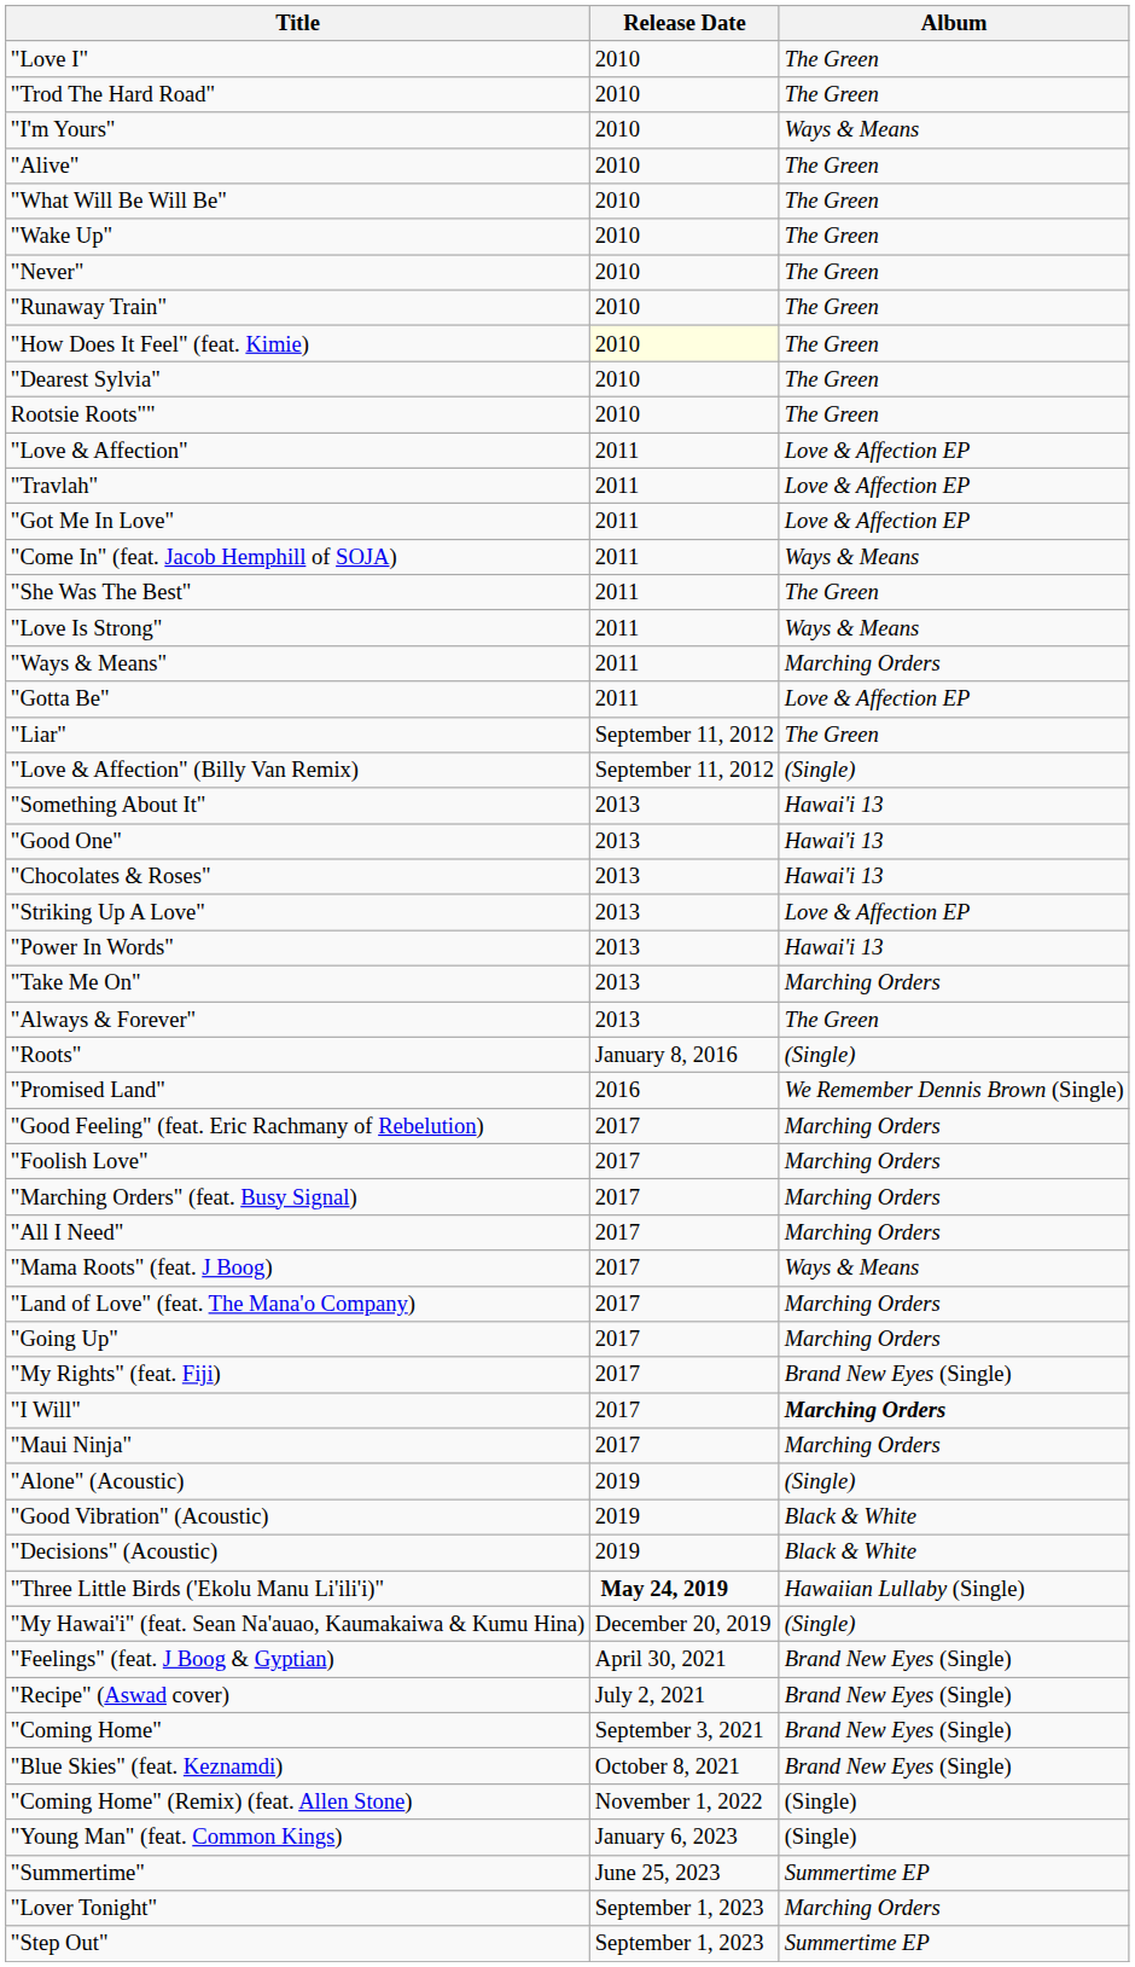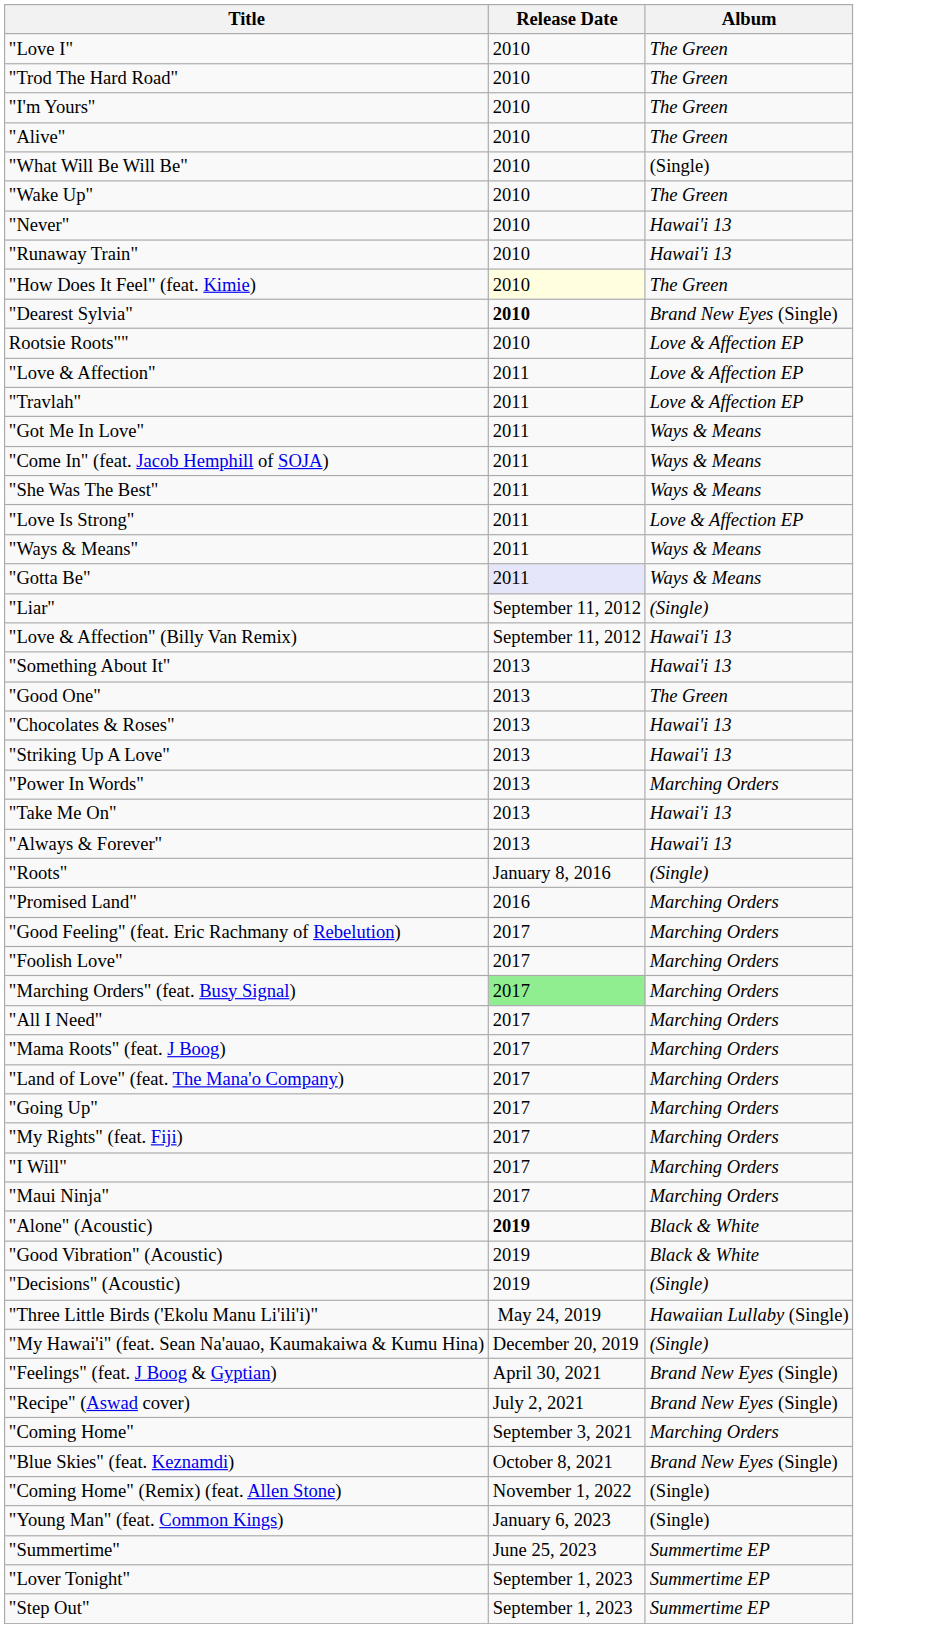"I'm Yours" | Album: Ways & Means -> The Green
"What Will Be Will Be" | Album: The Green -> (Single)
"Never" | Album: The Green -> Hawai'i 13
"Runaway Train" | Album: The Green -> Hawai'i 13
"Dearest Sylvia" | Release Date: normal -> bold
"Dearest Sylvia" | Album: The Green -> Brand New Eyes (Single)
Rootsie Roots"" | Album: The Green -> Love & Affection EP
"Got Me In Love" | Album: Love & Affection EP -> Ways & Means
"She Was The Best" | Album: The Green -> Ways & Means
"Love Is Strong" | Album: Ways & Means -> Love & Affection EP
"Ways & Means" | Album: Marching Orders -> Ways & Means
"Gotta Be" | Release Date: no background -> lavender background
"Gotta Be" | Album: Love & Affection EP -> Ways & Means
"Liar" | Album: The Green -> (Single)
"Love & Affection" (Billy Van Remix) | Album: (Single) -> Hawai'i 13
"Good One" | Album: Hawai'i 13 -> The Green
"Striking Up A Love" | Album: Love & Affection EP -> Hawai'i 13
"Power In Words" | Album: Hawai'i 13 -> Marching Orders
"Take Me On" | Album: Marching Orders -> Hawai'i 13
"Always & Forever" | Album: The Green -> Hawai'i 13
"Promised Land" | Album: We Remember Dennis Brown (Single) -> Marching Orders
"Marching Orders" (feat. Busy Signal) | Release Date: no background -> lightgreen background
"Mama Roots" (feat. J Boog) | Album: Ways & Means -> Marching Orders
"My Rights" (feat. Fiji) | Album: Brand New Eyes (Single) -> Marching Orders
"I Will" | Album: bold -> normal
"Alone" (Acoustic) | Release Date: normal -> bold
"Alone" (Acoustic) | Album: (Single) -> Black & White
"Decisions" (Acoustic) | Album: Black & White -> (Single)
"Three Little Birds ('Ekolu Manu Li'ili'i)" | Release Date: bold -> normal
"Coming Home" | Album: Brand New Eyes (Single) -> Marching Orders
"Lover Tonight" | Album: Marching Orders -> Summertime EP
